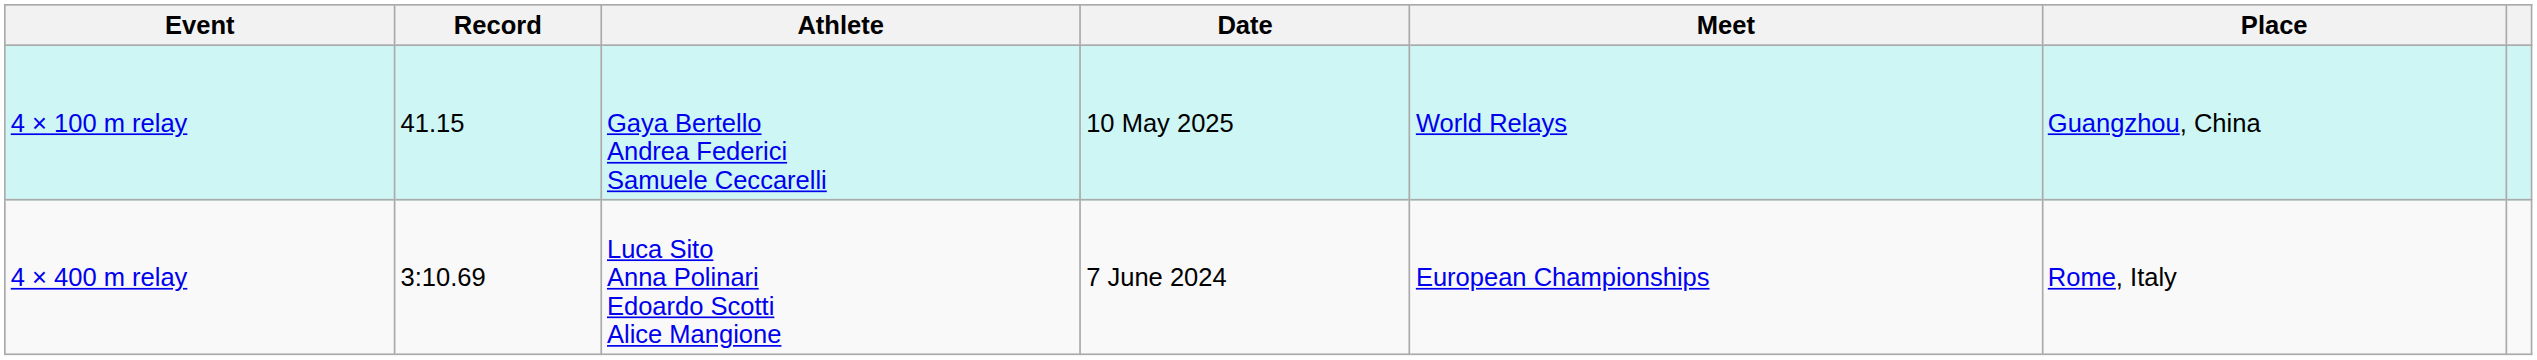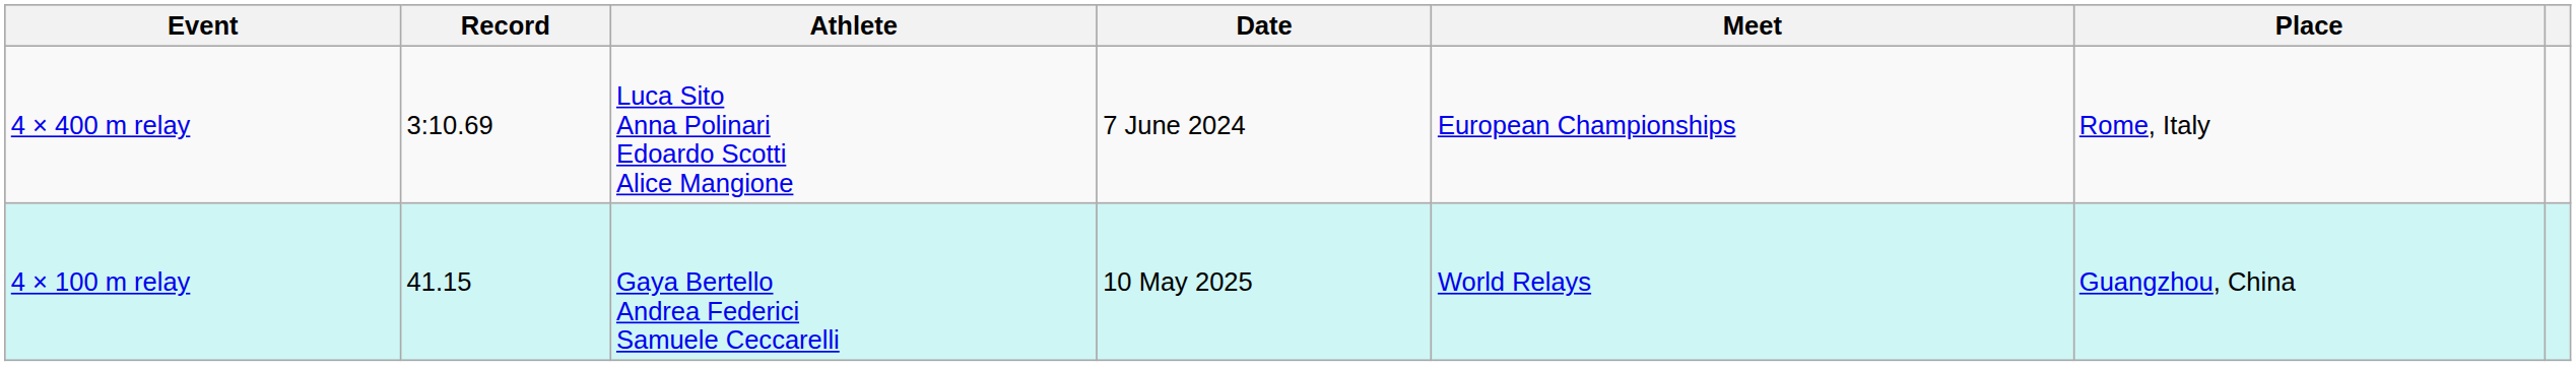rows swapped: 4 × 100 m relay <-> 4 × 400 m relay
